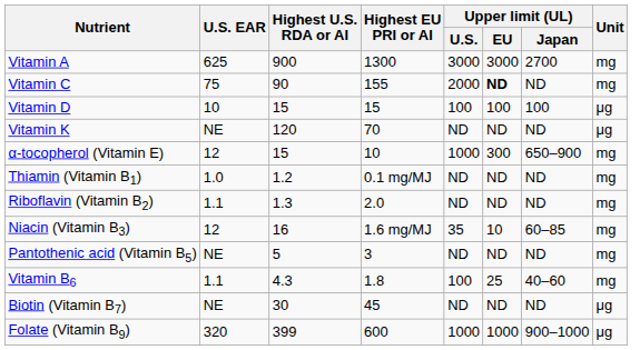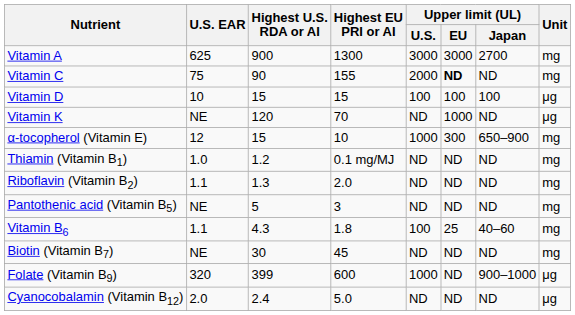Vitamin K | Upper limit (UL) / EU: ND -> 1000
- row: Niacin (Vitamin B3) | 12 | 16 | 1.6 mg/MJ | 35 | 10 | 60–85 | mg
Biotin (Vitamin B7) | Unit: μg -> mg
Folate (Vitamin B9) | Upper limit (UL) / EU: 1000 -> ND
+ row: Cyanocobalamin (Vitamin B12) | 2.0 | 2.4 | 5.0 | ND | ND | ND | μg
